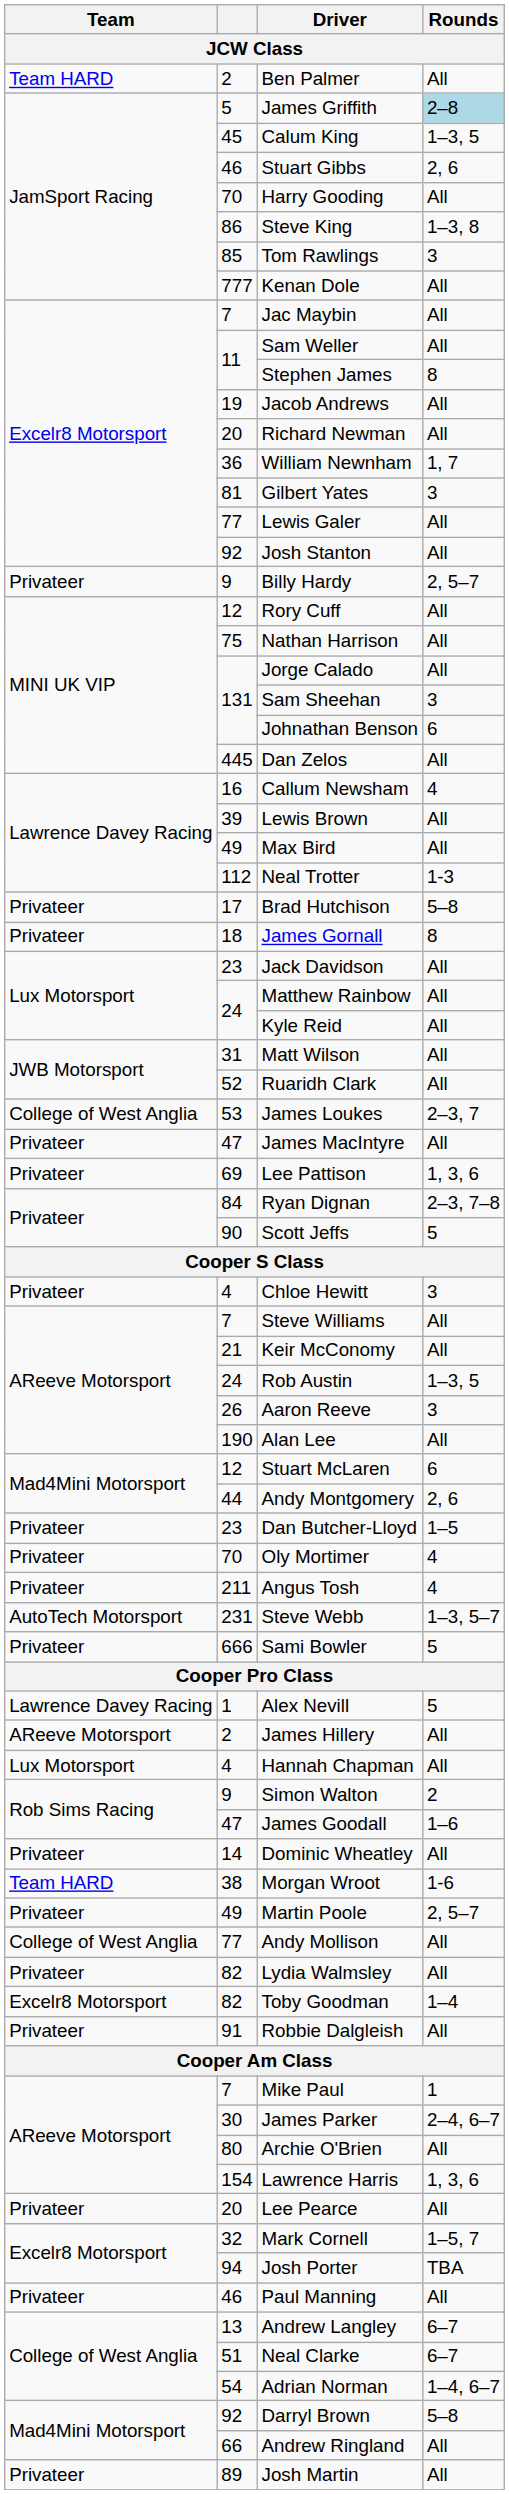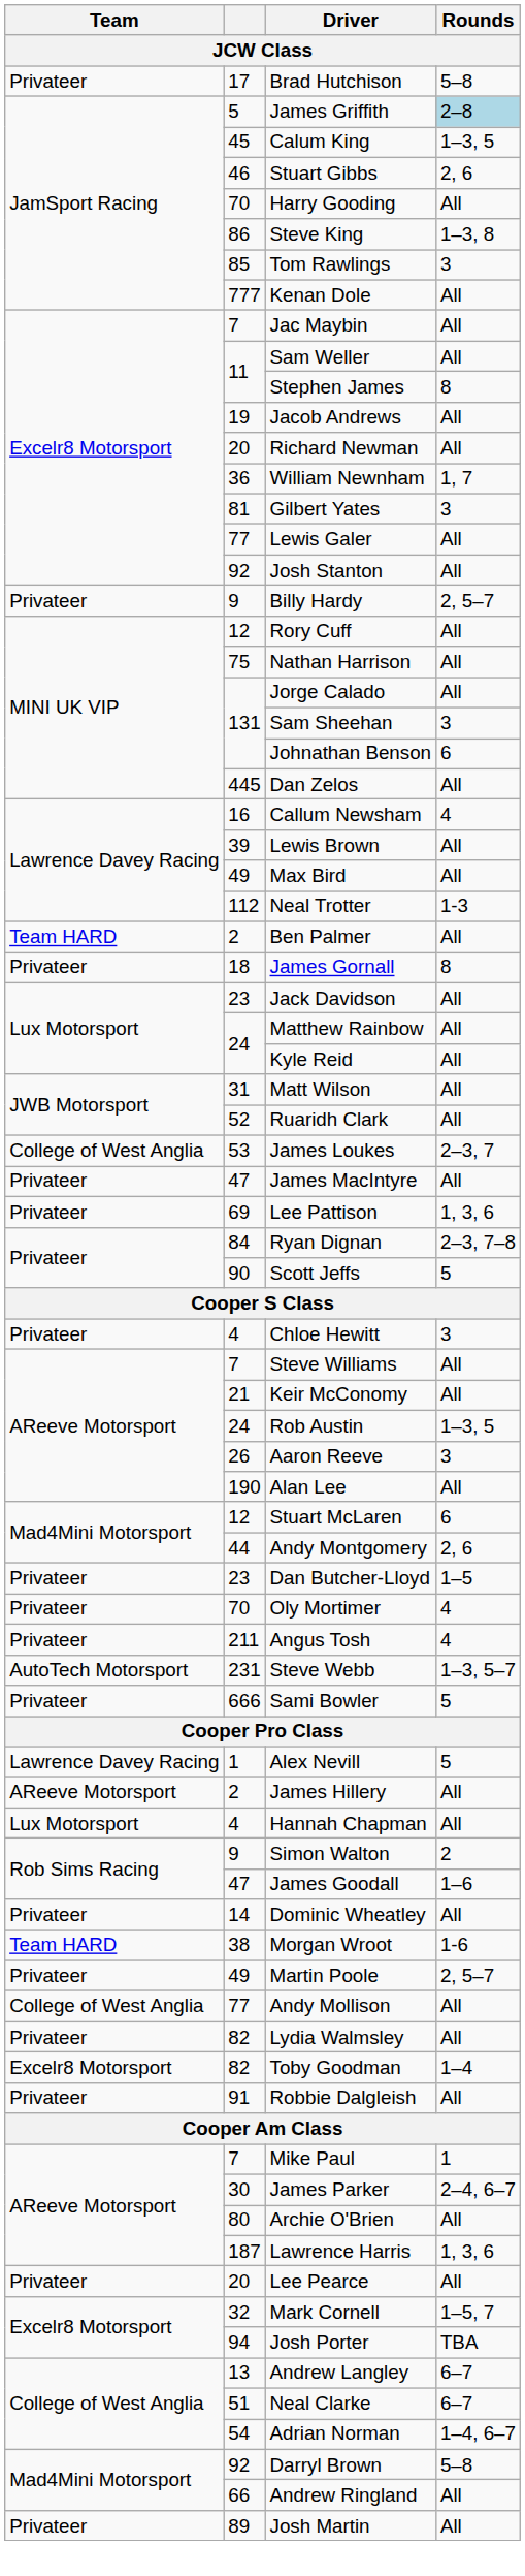rows swapped: Ben Palmer <-> Brad Hutchison
Lawrence Harris | column 2: 154 -> 187
- row: Privateer | 46 | Paul Manning | All
